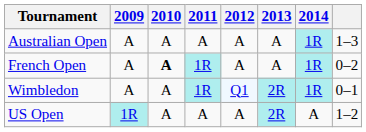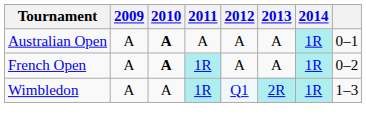Australian Open | 2010: normal -> bold
Australian Open | column 8: 1–3 -> 0–1
Wimbledon | column 8: 0–1 -> 1–3
- row: US Open | 1R | A | A | A | 2R | A | 1–2
